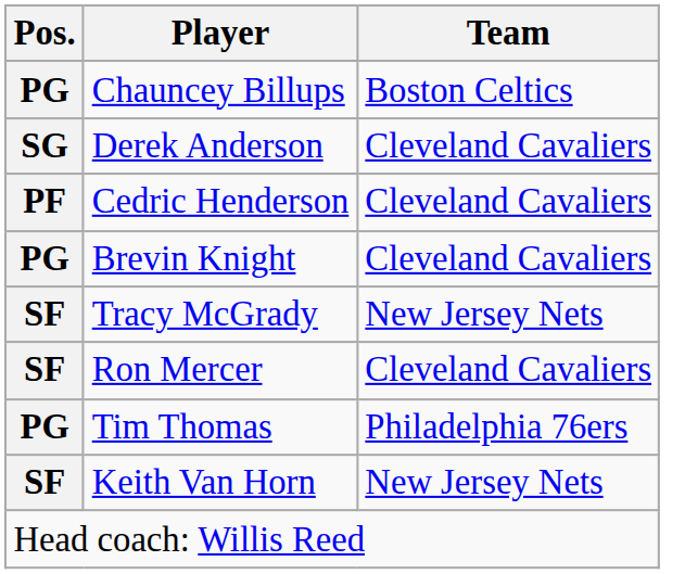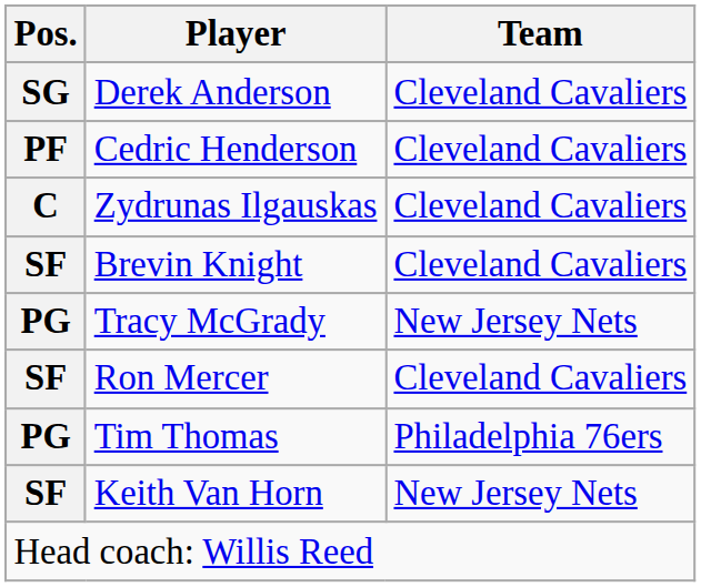- row: PG | Chauncey Billups | Boston Celtics
+ row: C | Zydrunas Ilgauskas | Cleveland Cavaliers
Brevin Knight | Pos.: PG -> SF
Tracy McGrady | Pos.: SF -> PG
